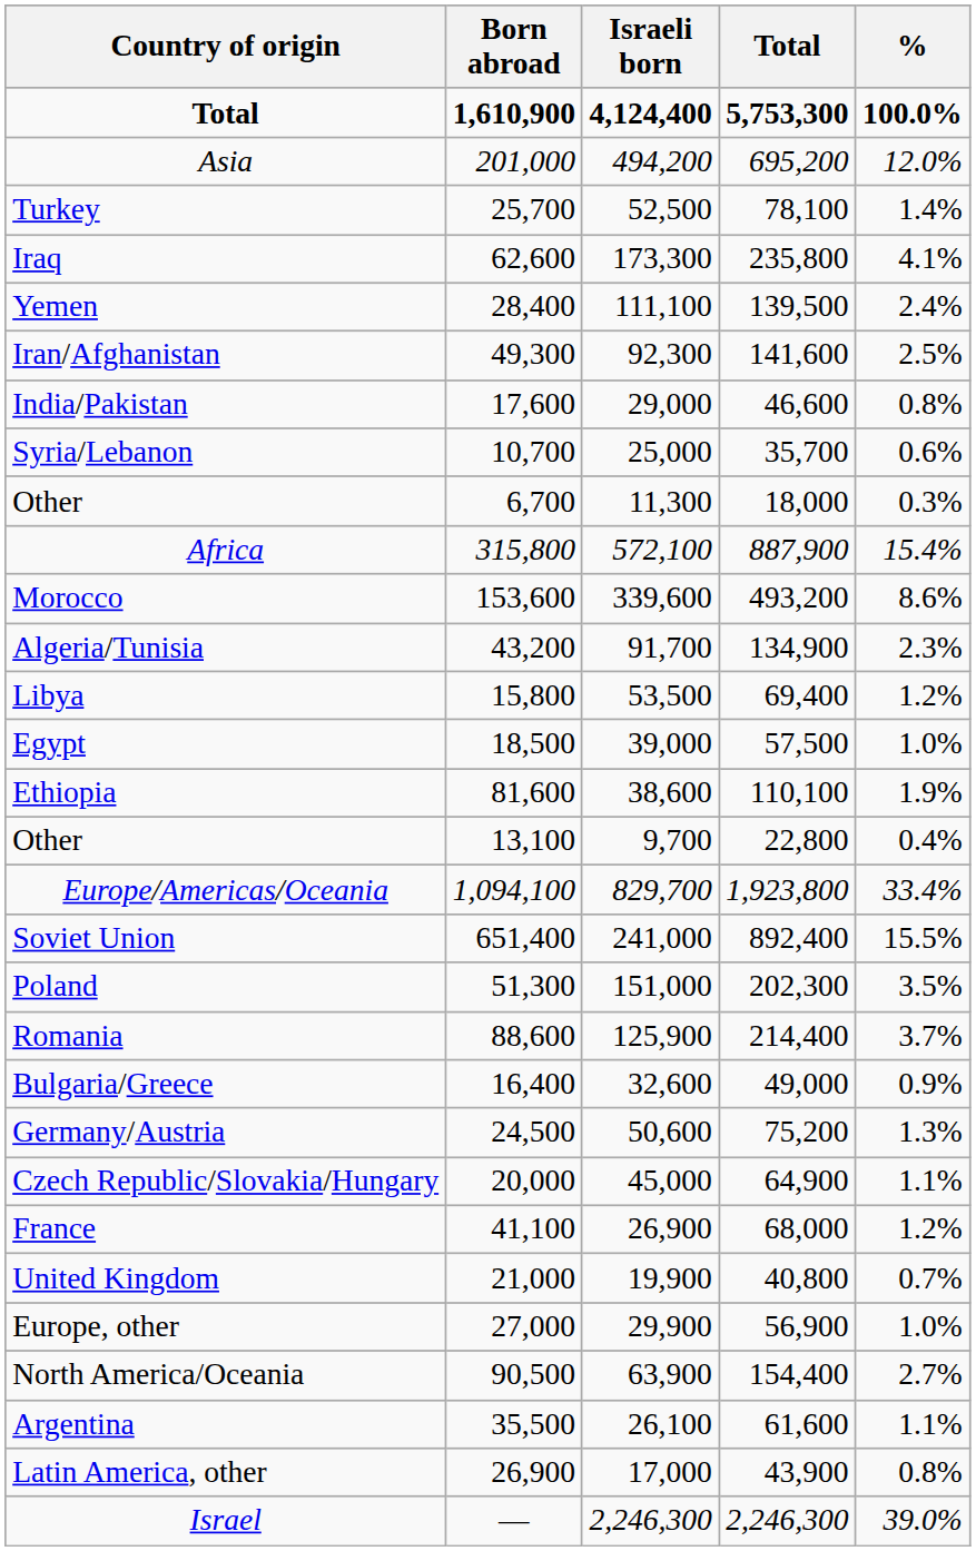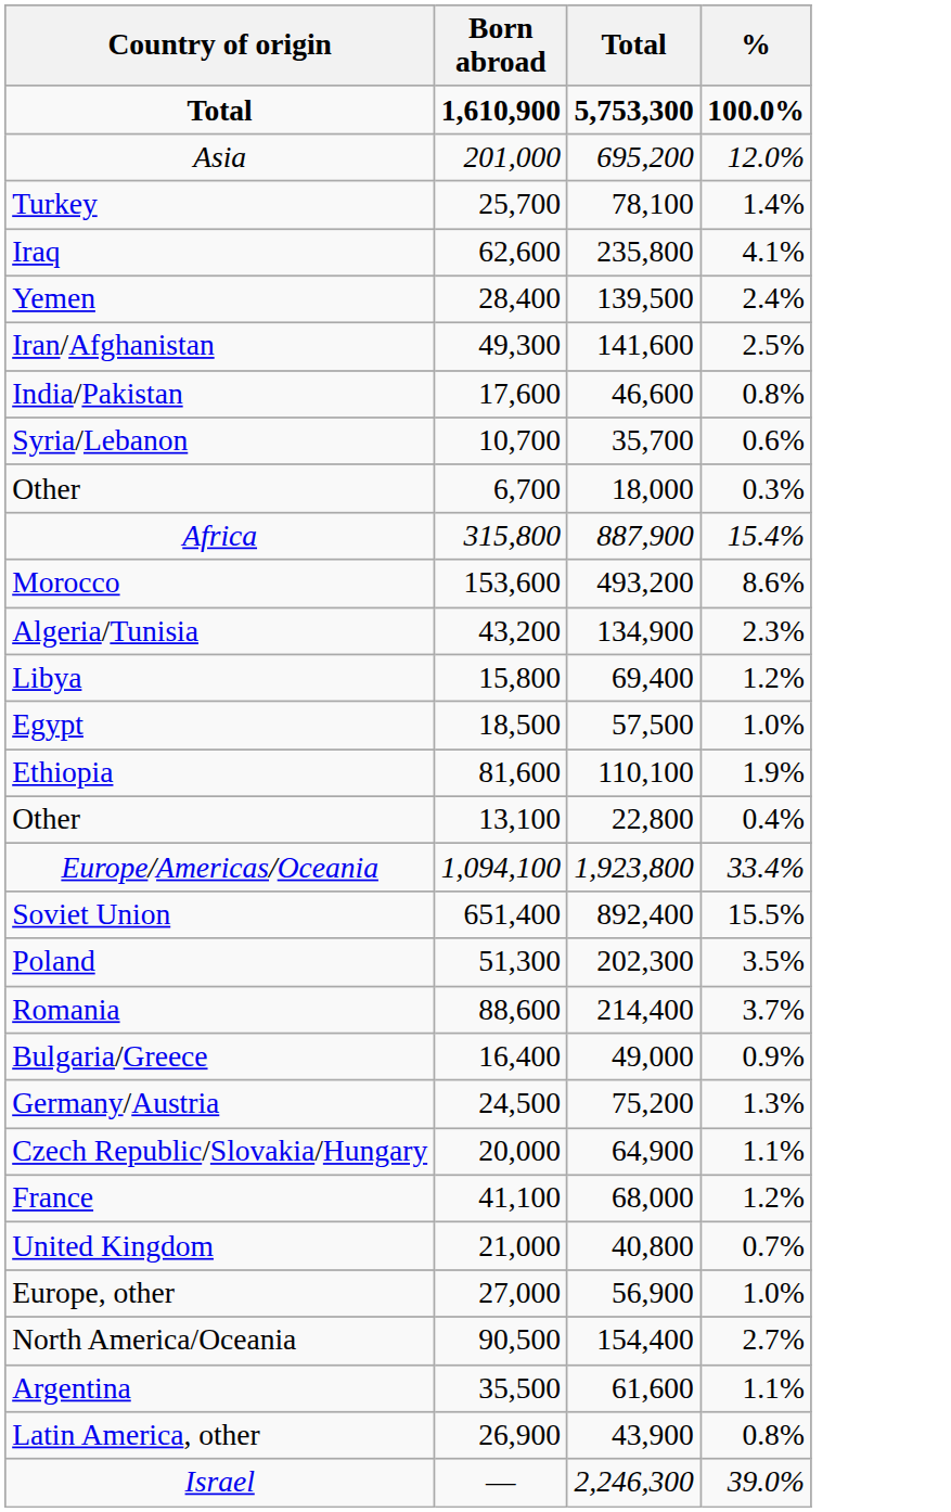- column: Israeli born | 4,124,400 | 494,200 | 52,500 | 173,300 | 111,100 | 92,300 | 29,000 | 25,000 | 11,300 | 572,100 | 339,600 | 91,700 | 53,500 | 39,000 | 38,600 | 9,700 | 829,700 | 241,000 | 151,000 | 125,900 | 32,600 | 50,600 | 45,000 | 26,900 | 19,900 | 29,900 | 63,900 | 26,100 | 17,000 | 2,246,300
